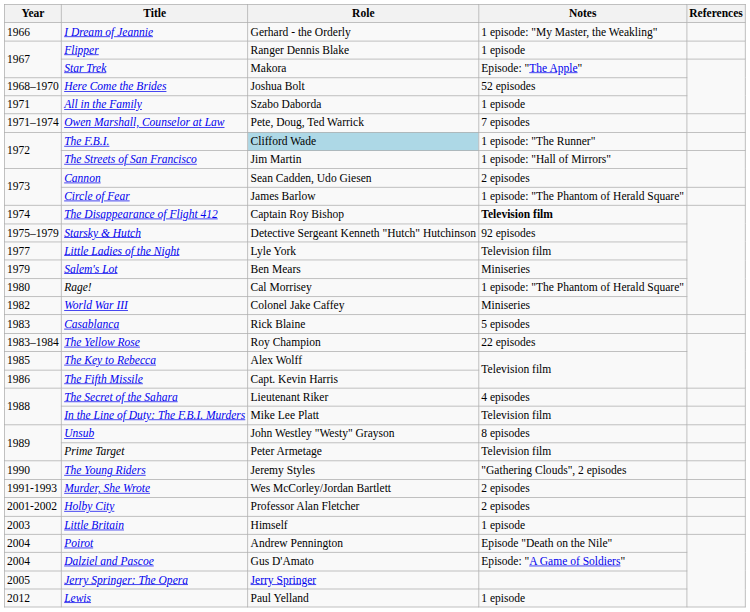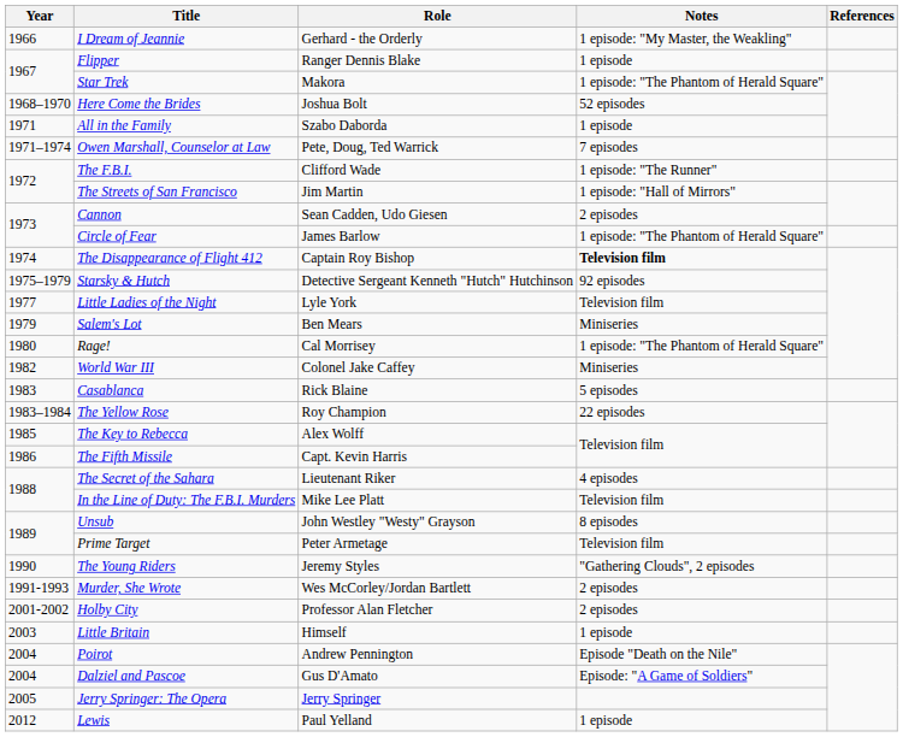Star Trek | Notes: Episode: "The Apple" -> 1 episode: "The Phantom of Herald Square"
The F.B.I. | Role: lightblue background -> no background
